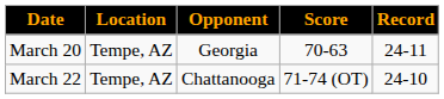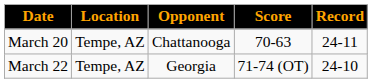March 20 | Opponent: Georgia -> Chattanooga
March 22 | Opponent: Chattanooga -> Georgia
